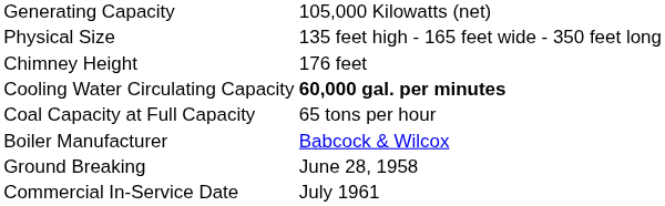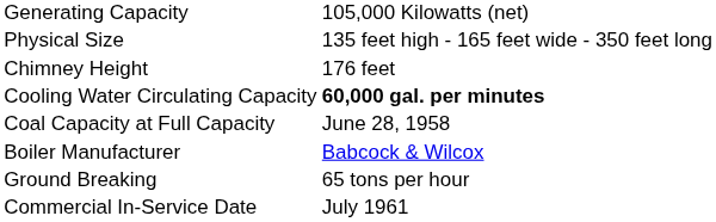Coal Capacity at Full Capacity | column 2: 65 tons per hour -> June 28, 1958
Ground Breaking | column 2: June 28, 1958 -> 65 tons per hour
